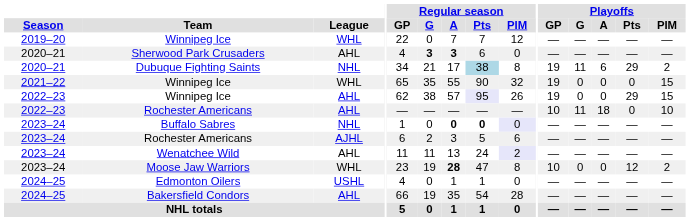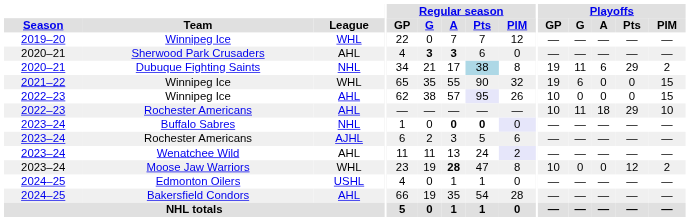2021–22 / Winnipeg Ice | Playoffs / G: 0 -> 6
2022–23 / Winnipeg Ice | Playoffs / GP: 19 -> 10
2022–23 / Winnipeg Ice | Playoffs / Pts: 29 -> 0
2022–23 / Rochester Americans | Playoffs / Pts: 0 -> 29
